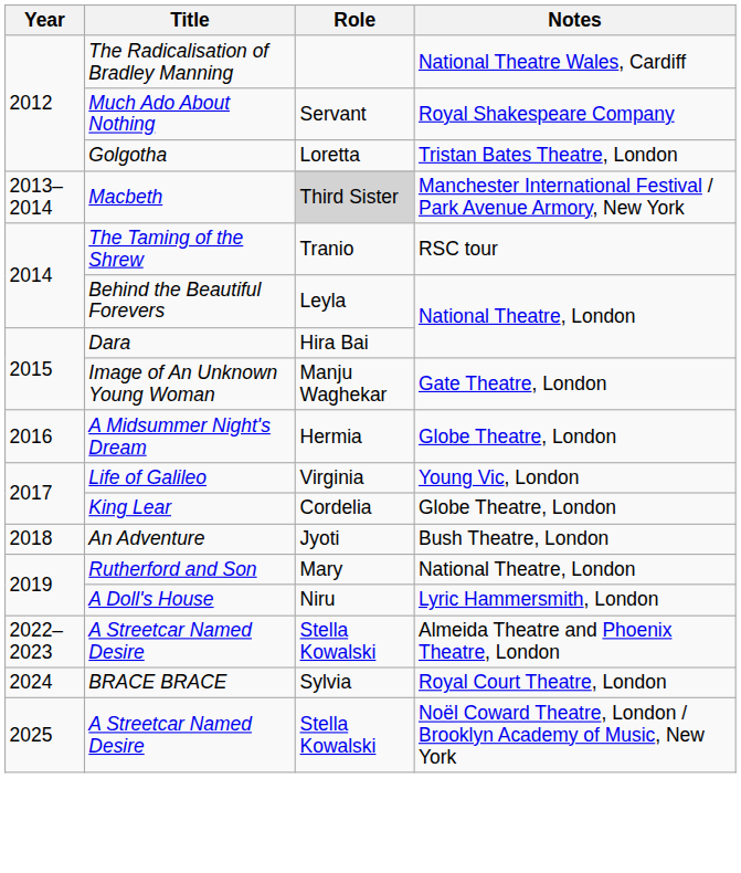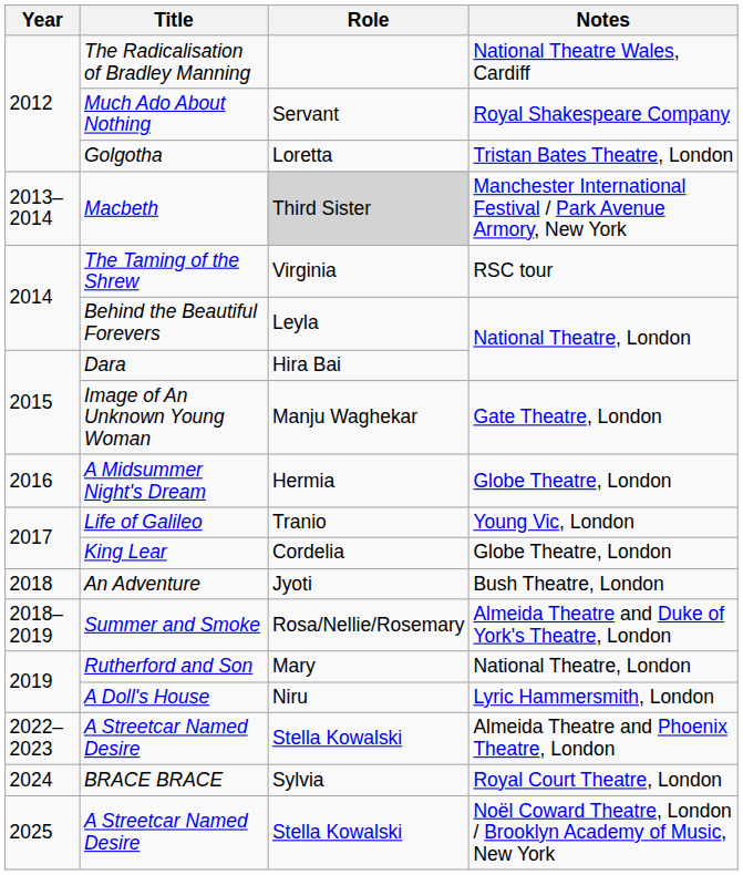The Taming of the Shrew | Role: Tranio -> Virginia
Life of Galileo | Role: Virginia -> Tranio
+ row: 2018–2019 | Summer and Smoke | Rosa/Nellie/Rosemary | Almeida Theatre and Duke of York's Theatre, London
